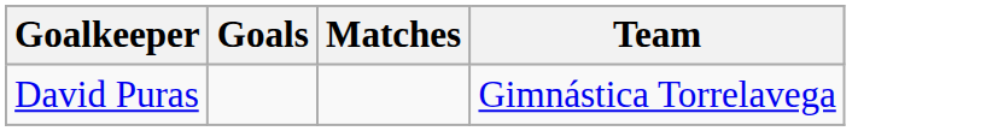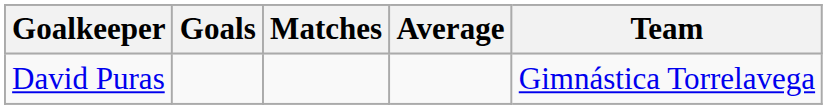+ column: Average
